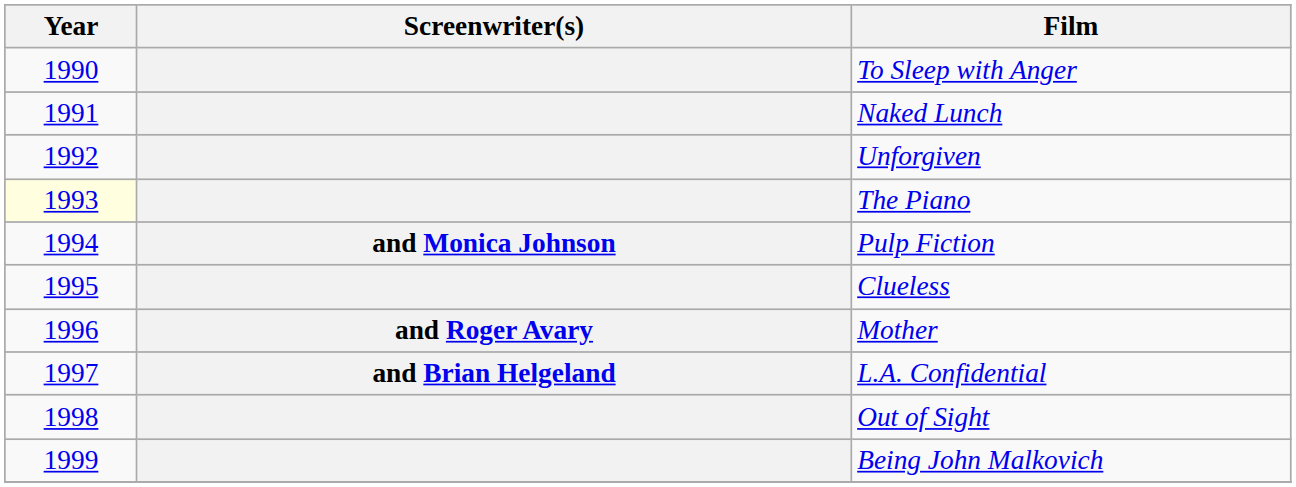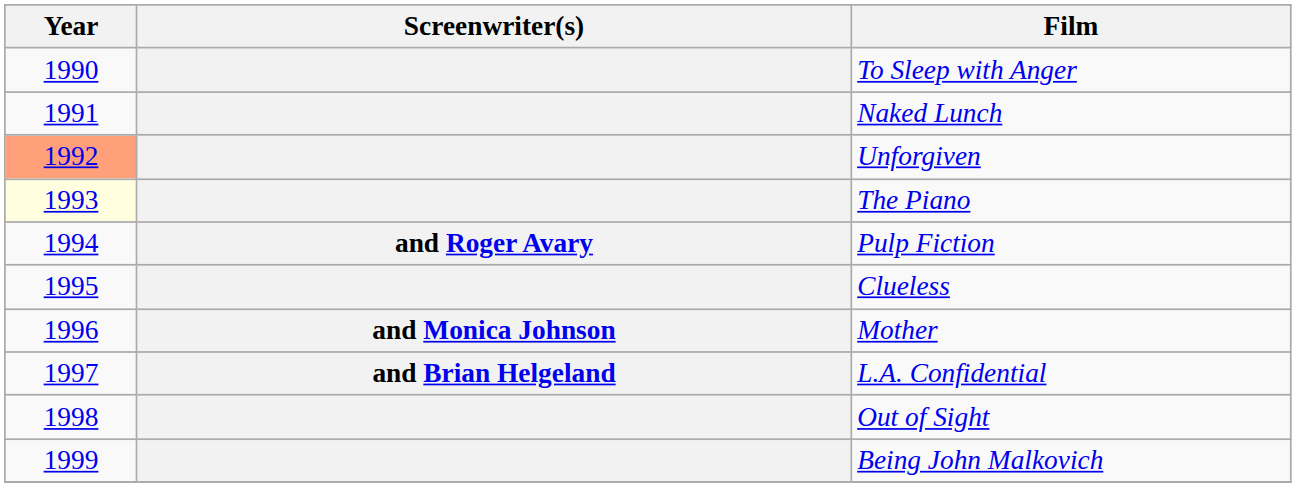Unforgiven | Year: no background -> lightsalmon background
Pulp Fiction | Screenwriter(s): and Monica Johnson -> and Roger Avary
Mother | Screenwriter(s): and Roger Avary -> and Monica Johnson
